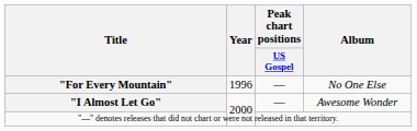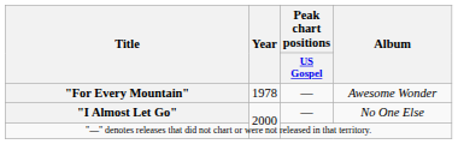"For Every Mountain" | Year: 1996 -> 1978
"For Every Mountain" | Album: No One Else -> Awesome Wonder
"I Almost Let Go" | Album: Awesome Wonder -> No One Else
